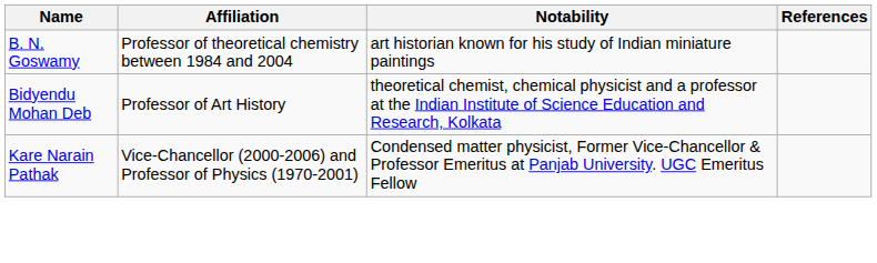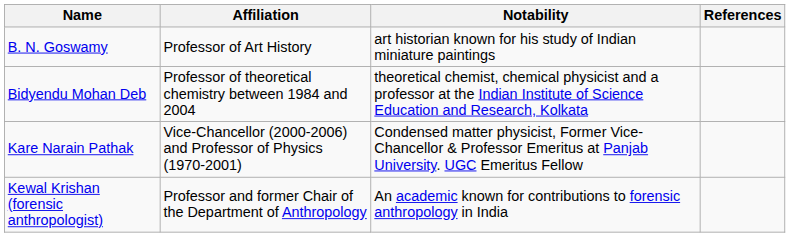B. N. Goswamy | Affiliation: Professor of theoretical chemistry between 1984 and 2004 -> Professor of Art History
Bidyendu Mohan Deb | Affiliation: Professor of Art History -> Professor of theoretical chemistry between 1984 and 2004
+ row: Kewal Krishan (forensic anthropologist) | Professor and former Chair of the Department of Anthropology | An academic known for contributions to forensic anthropology in India
